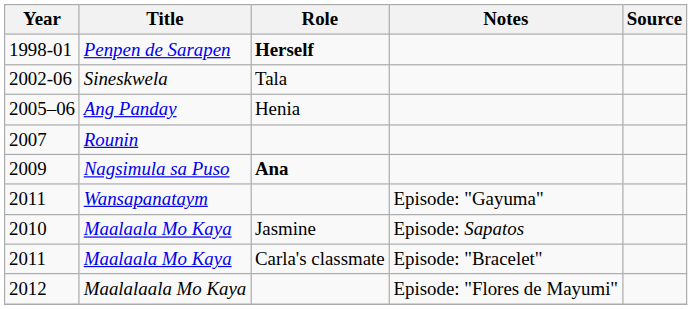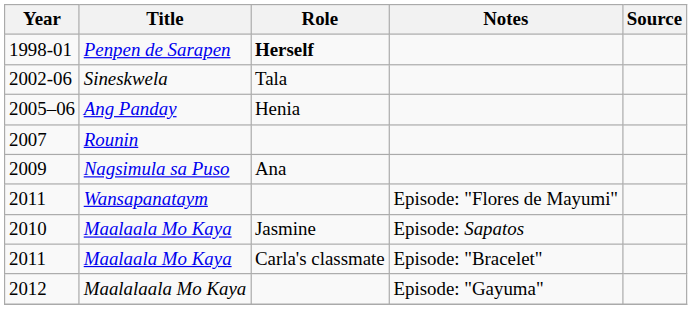2009 | Role: bold -> normal
2011 / Wansapanataym | Notes: Episode: "Gayuma" -> Episode: "Flores de Mayumi"
2012 | Notes: Episode: "Flores de Mayumi" -> Episode: "Gayuma"
